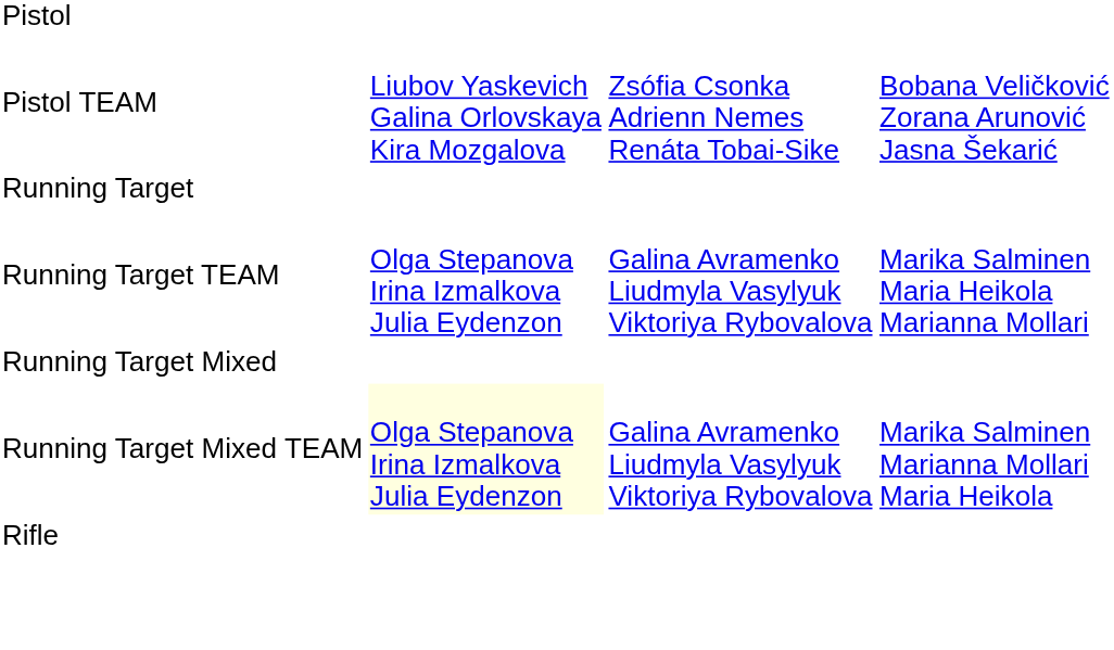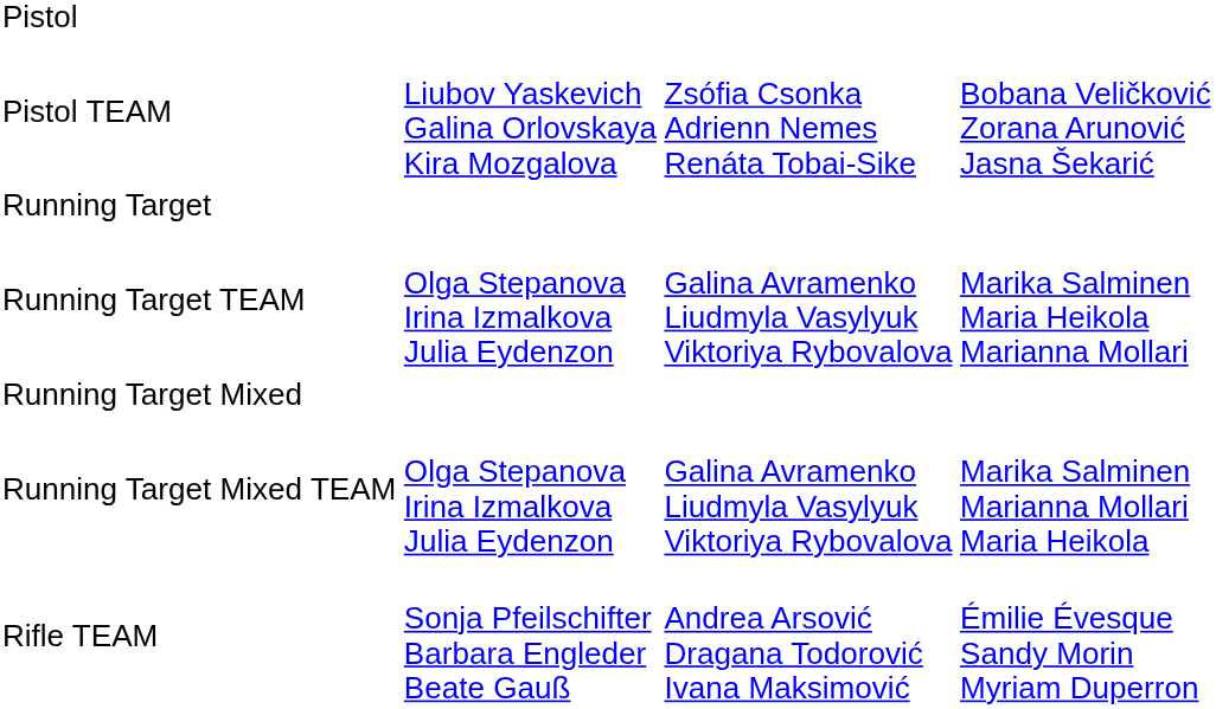Running Target Mixed TEAM | column 2: lightyellow background -> no background
- row: Rifle
+ row: Rifle TEAM | Sonja Pfeilschifter Barbara Engleder Beate Gauß | Andrea Arsović Dragana Todorović Ivana Maksimović | Émilie Évesque Sandy Morin Myriam Duperron
